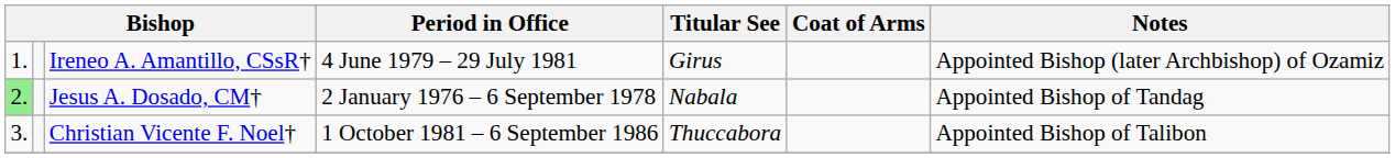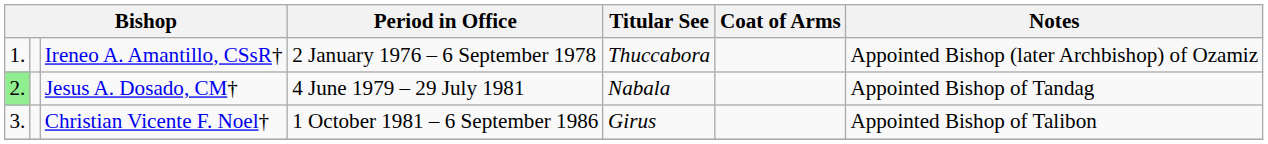Ireneo A. Amantillo, CSsR† | Period in Office: 4 June 1979 – 29 July 1981 -> 2 January 1976 – 6 September 1978
Ireneo A. Amantillo, CSsR† | Titular See: Girus -> Thuccabora
Jesus A. Dosado, CM† | Period in Office: 2 January 1976 – 6 September 1978 -> 4 June 1979 – 29 July 1981
Christian Vicente F. Noel† | Titular See: Thuccabora -> Girus
